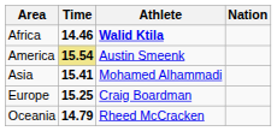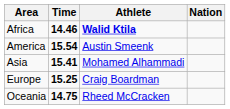America | Time: khaki background -> no background
Oceania | Time: 14.79 -> 14.75
